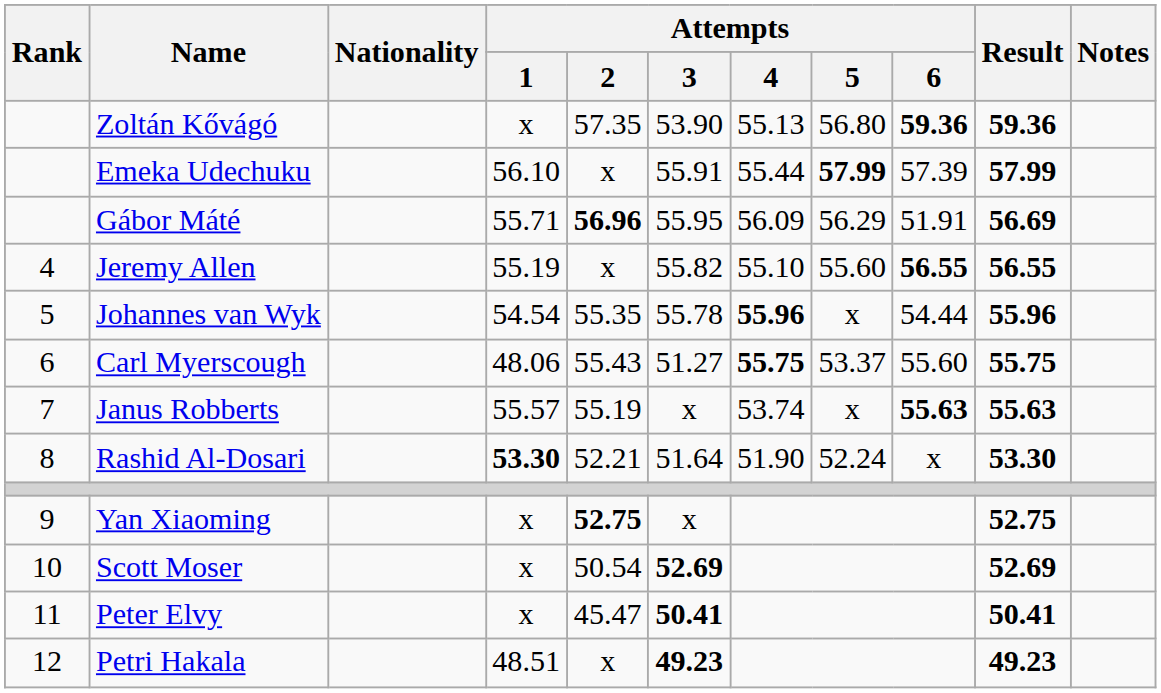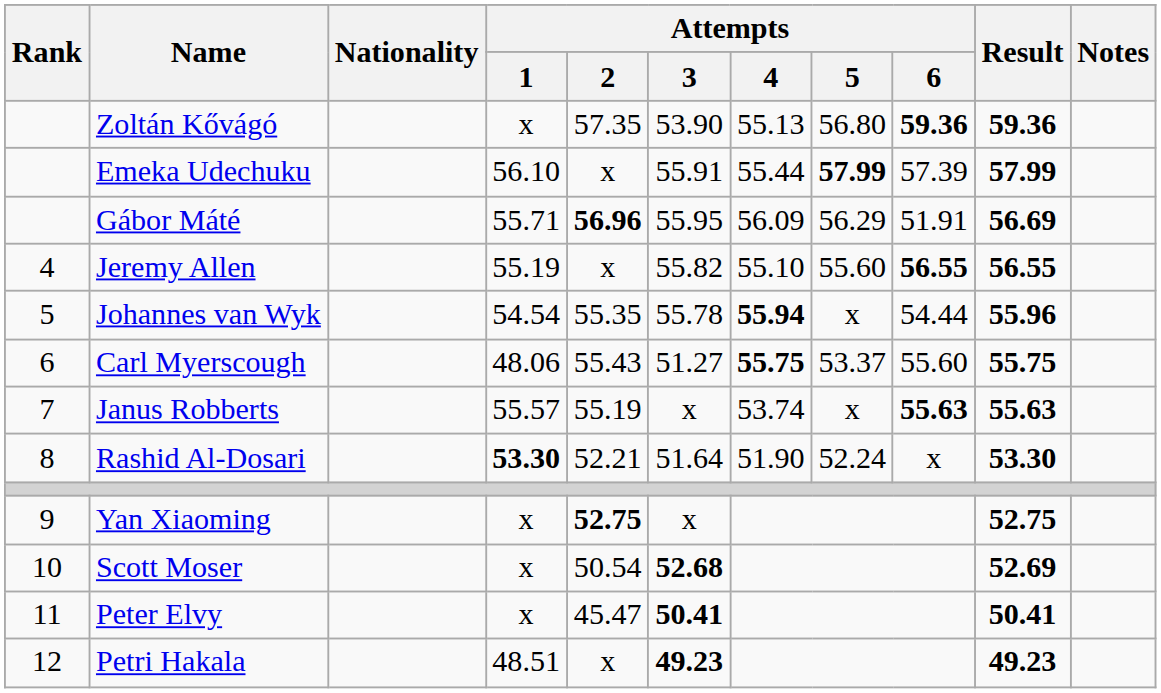Johannes van Wyk | Attempts / 4: 55.96 -> 55.94
Scott Moser | Attempts / 3: 52.69 -> 52.68
